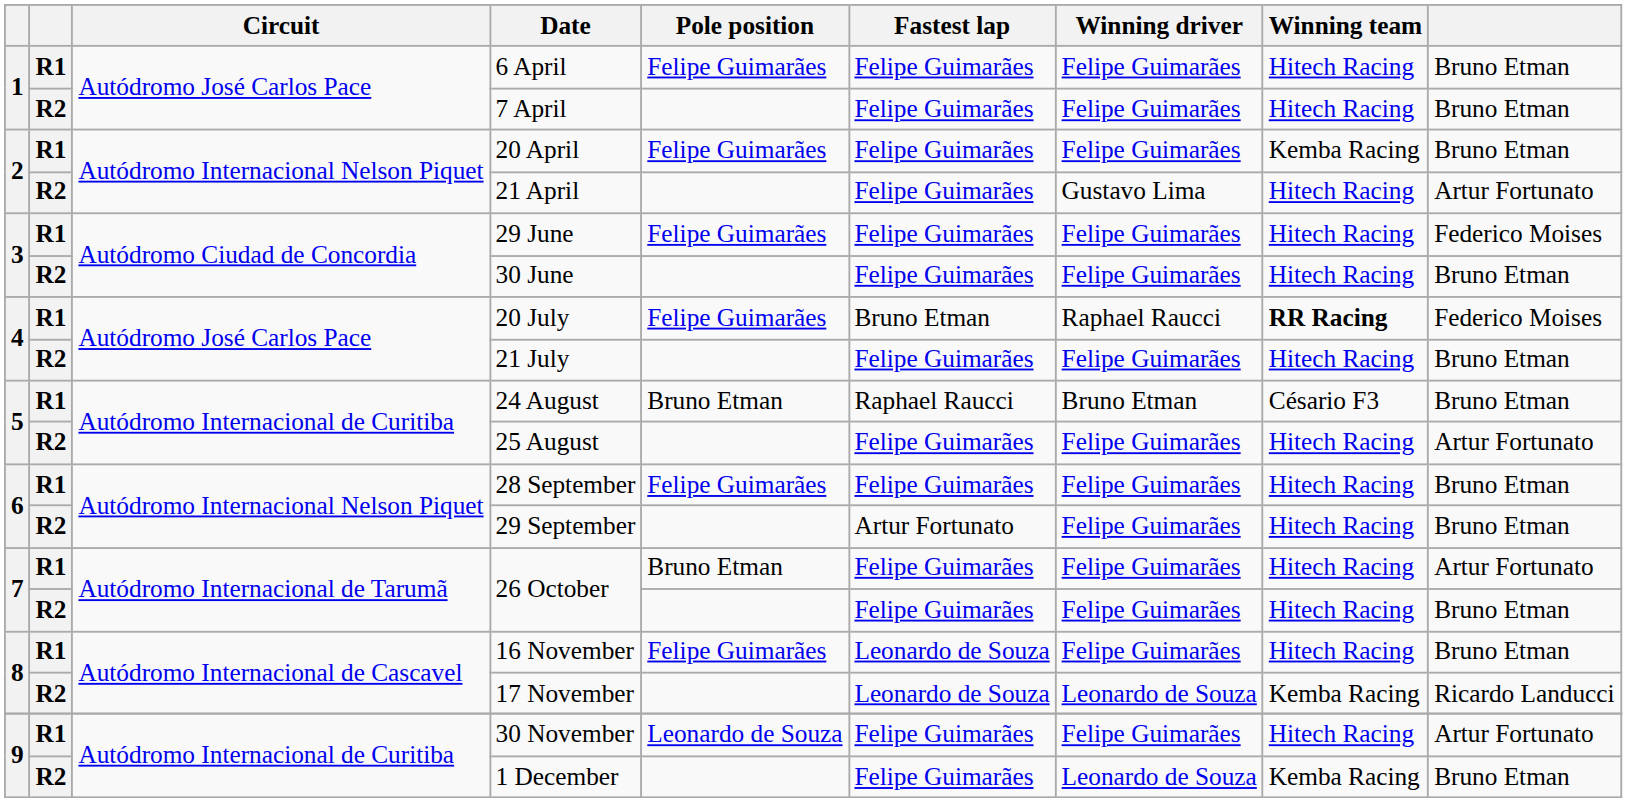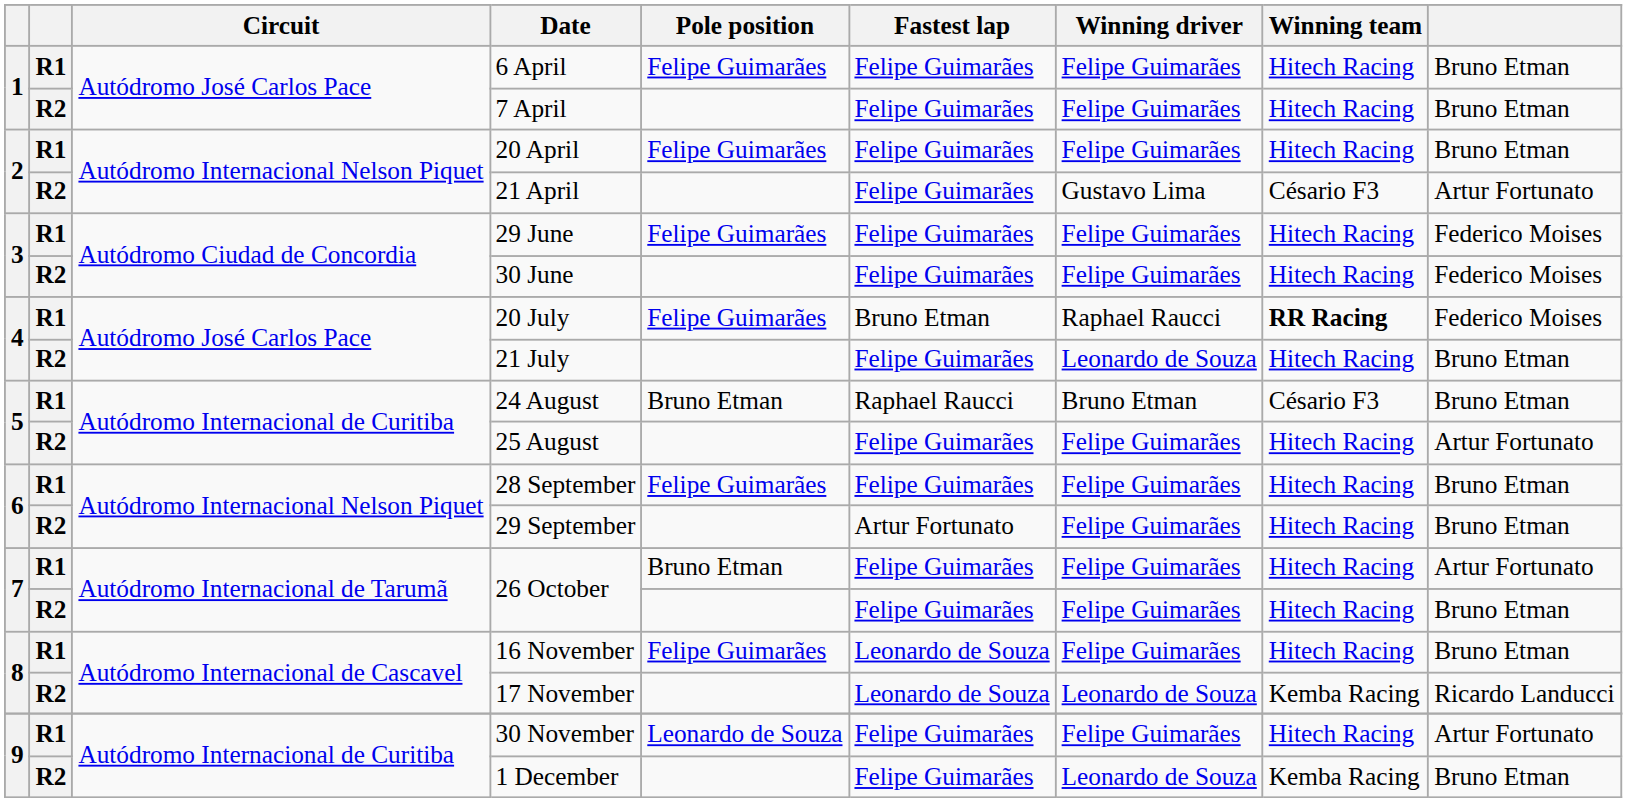20 April | Winning team: Kemba Racing -> Hitech Racing
21 April | Winning team: Hitech Racing -> Césario F3
30 June | column 9: Bruno Etman -> Federico Moises
21 July | Winning driver: Felipe Guimarães -> Leonardo de Souza
